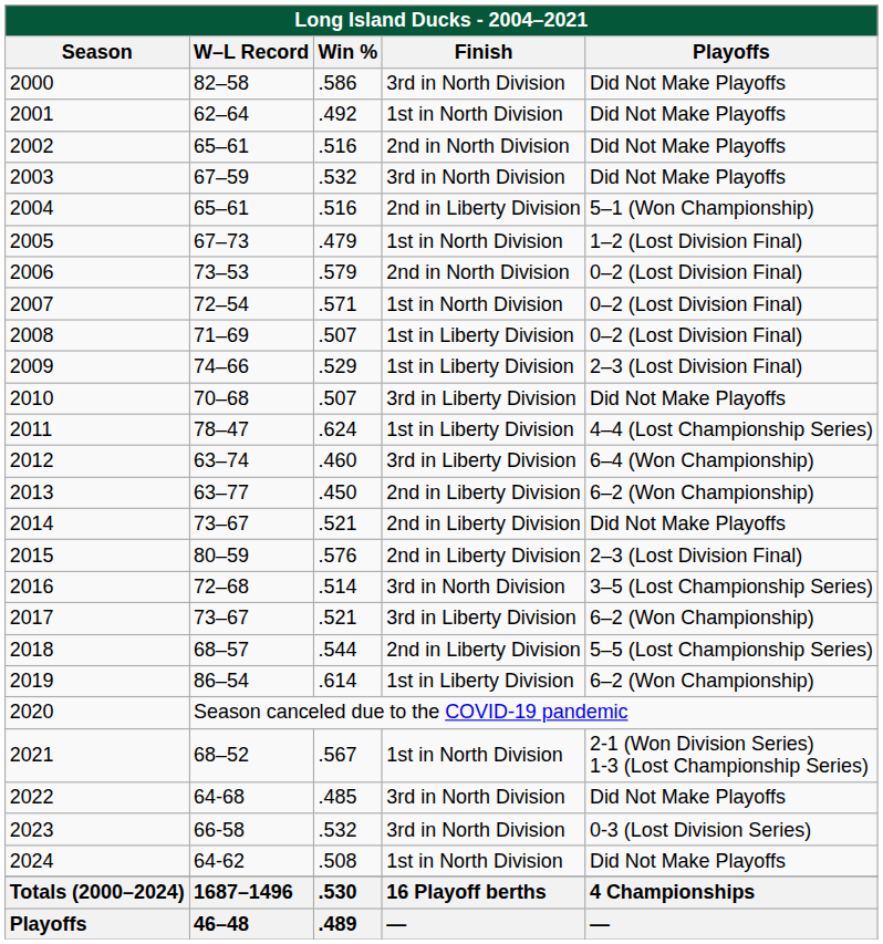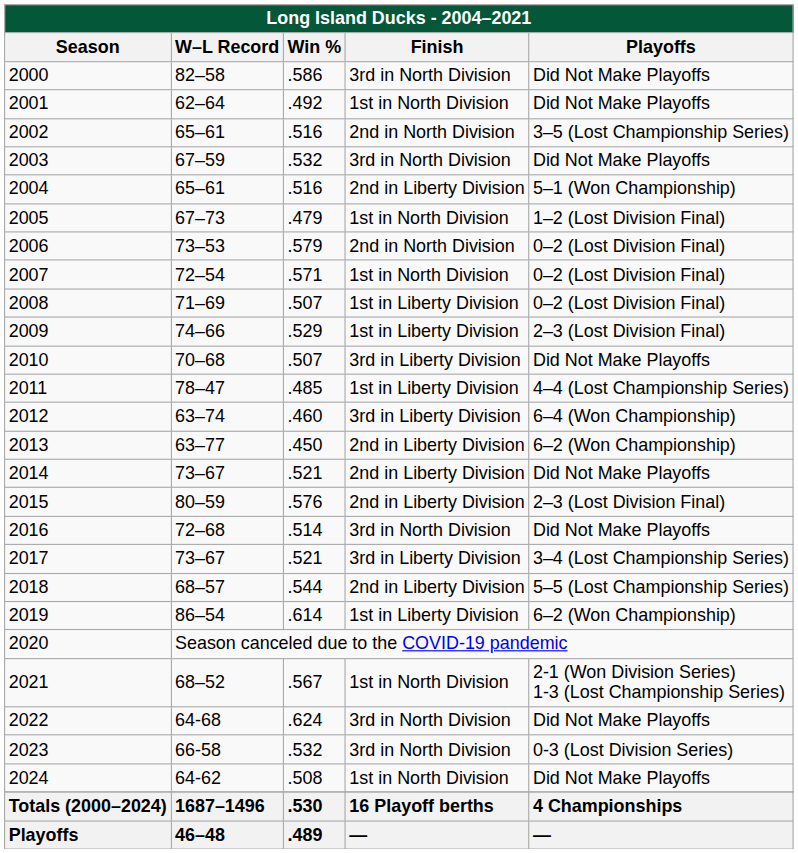2002 | Playoffs: Did Not Make Playoffs -> 3–5 (Lost Championship Series)
2011 | Win %: .624 -> .485
2016 | Playoffs: 3–5 (Lost Championship Series) -> Did Not Make Playoffs
2017 | Playoffs: 6–2 (Won Championship) -> 3–4 (Lost Championship Series)
2022 | Win %: .485 -> .624
